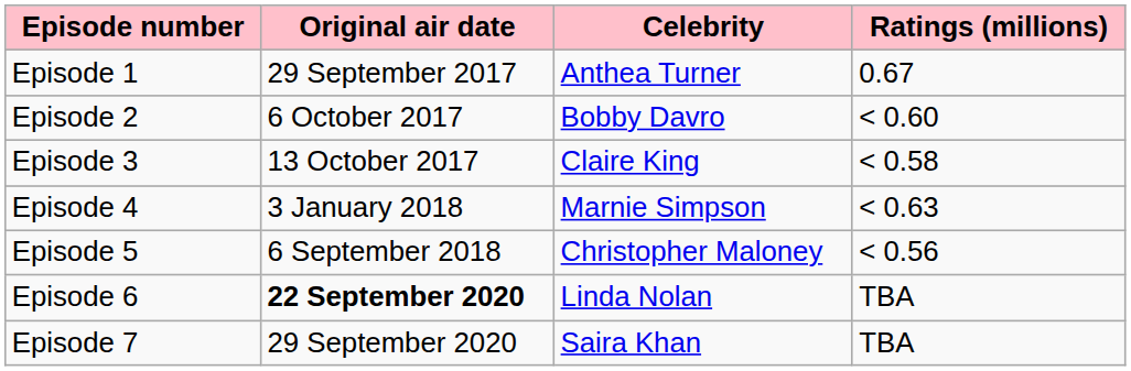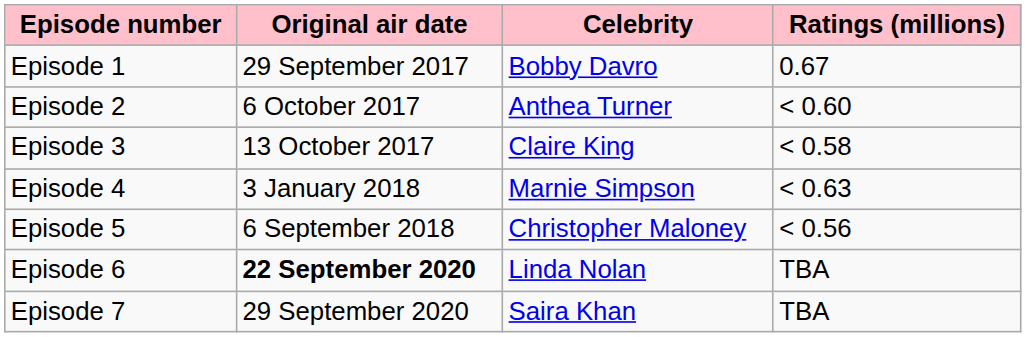Episode 1 | Celebrity: Anthea Turner -> Bobby Davro
Episode 2 | Celebrity: Bobby Davro -> Anthea Turner
